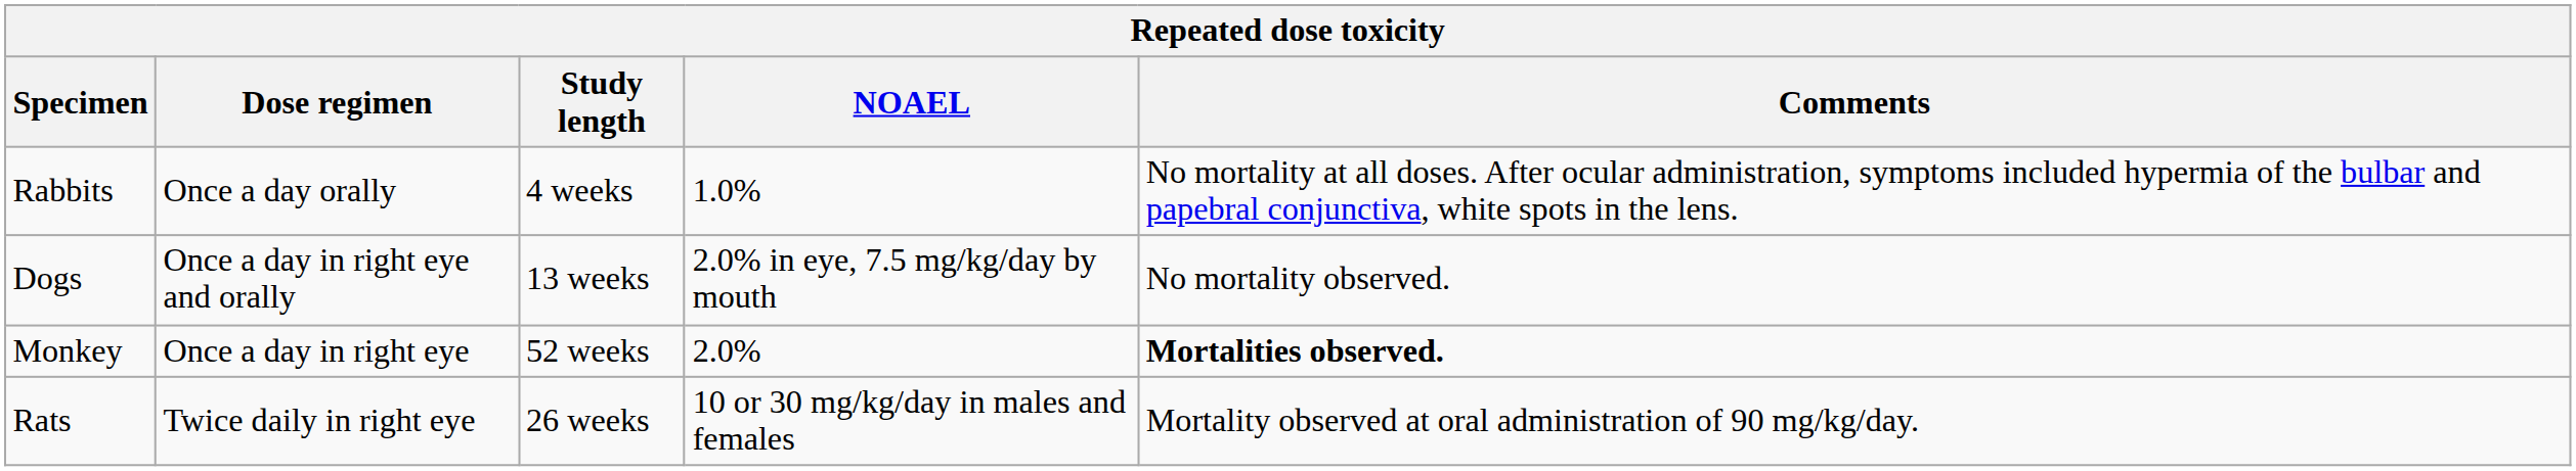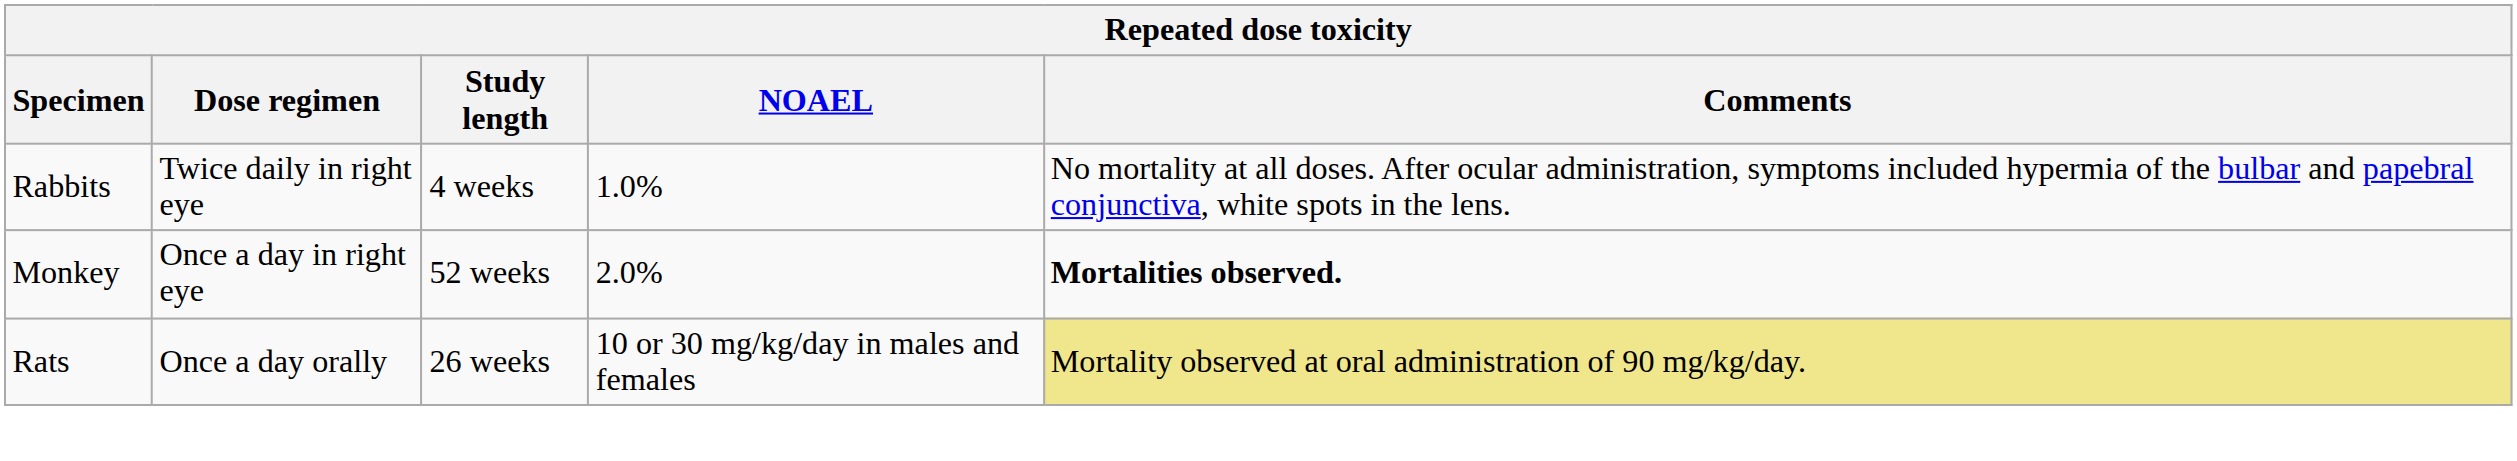Rabbits | Dose regimen: Once a day orally -> Twice daily in right eye
- row: Dogs | Once a day in right eye and orally | 13 weeks | 2.0% in eye, 7.5 mg/kg/day by mouth | No mortality observed.
Rats | Dose regimen: Twice daily in right eye -> Once a day orally
Rats | Comments: no background -> khaki background
